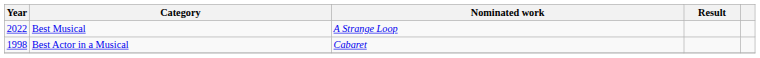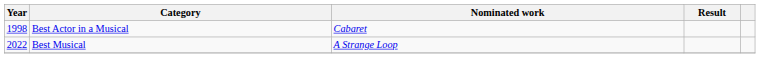rows swapped: Best Actor in a Musical <-> Best Musical
